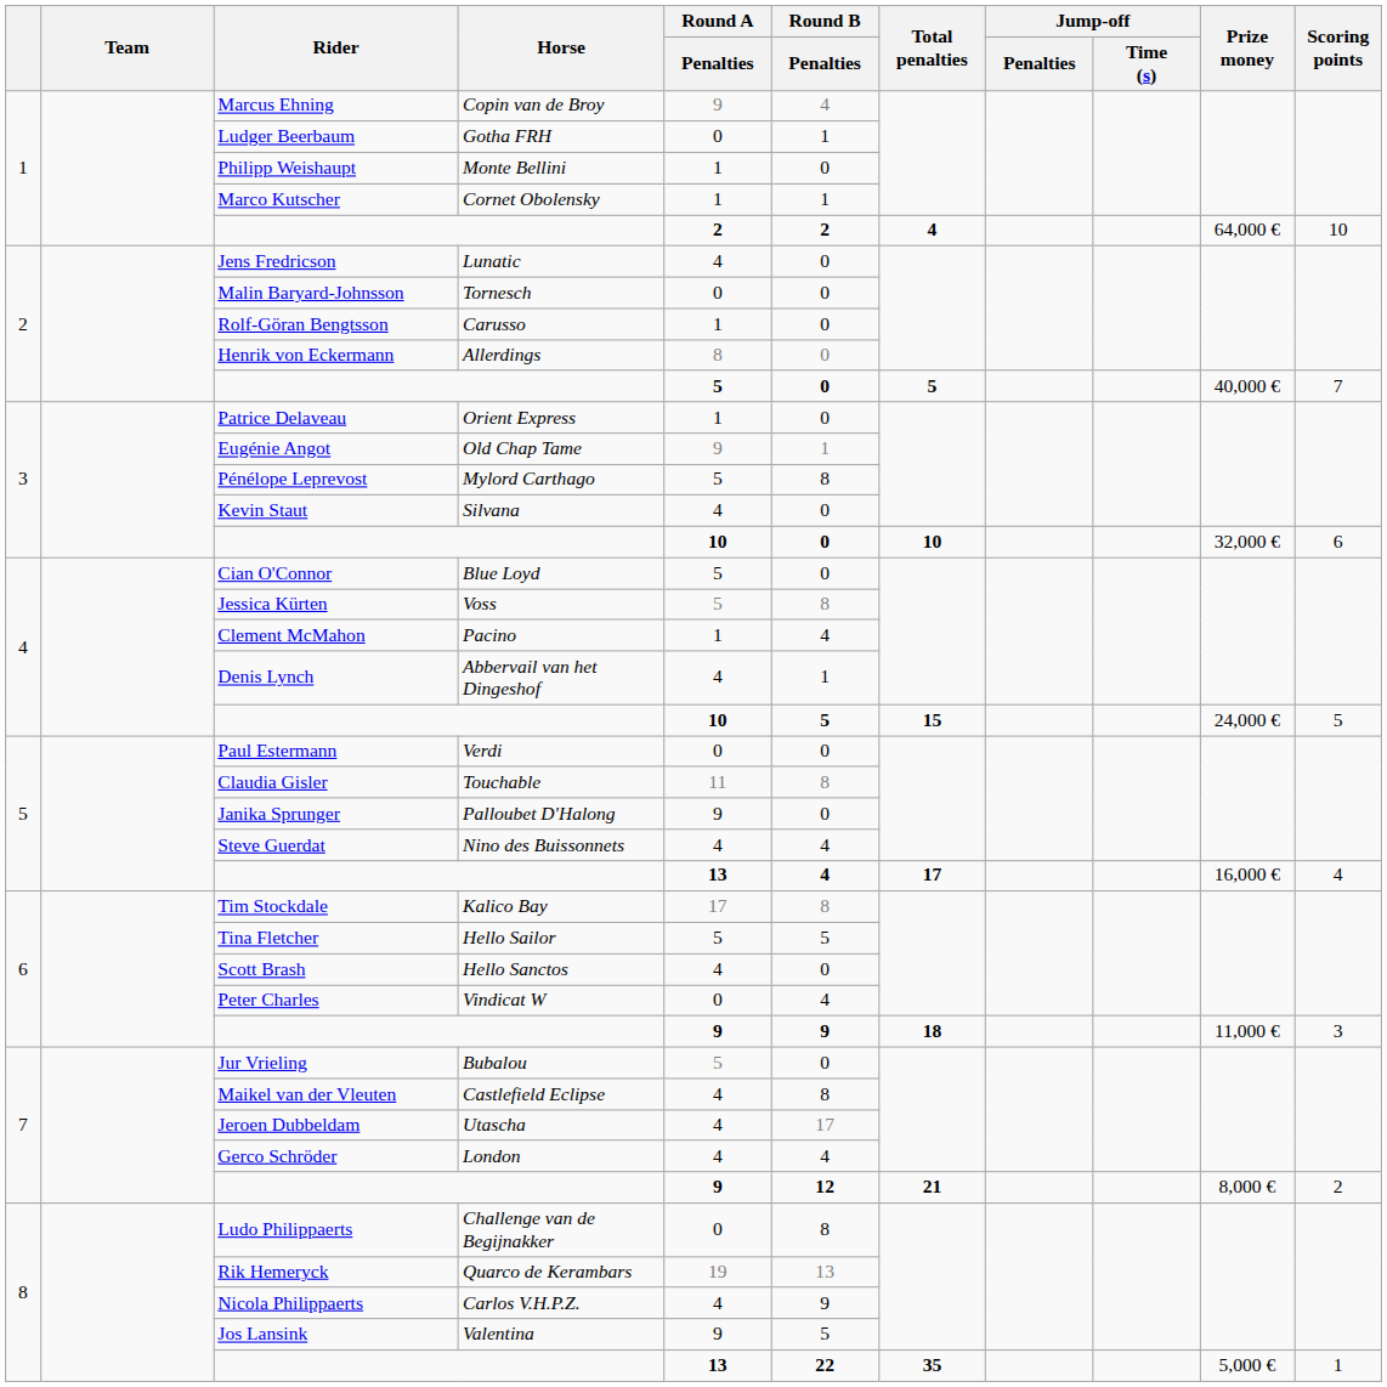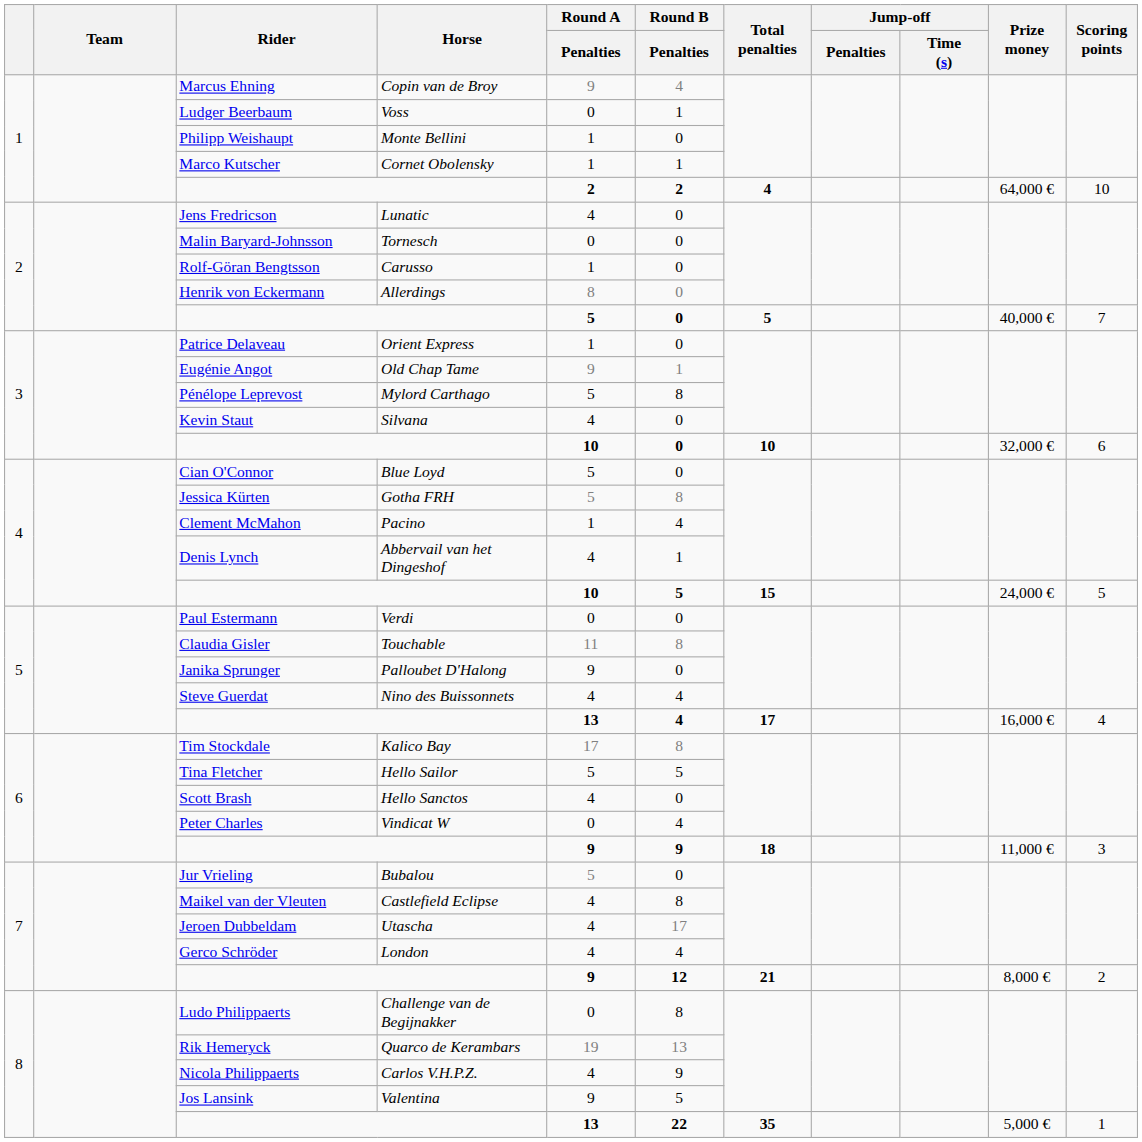Ludger Beerbaum | Horse: Gotha FRH -> Voss
Jessica Kürten | Horse: Voss -> Gotha FRH
